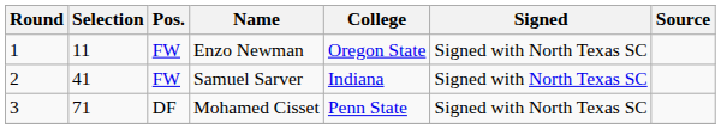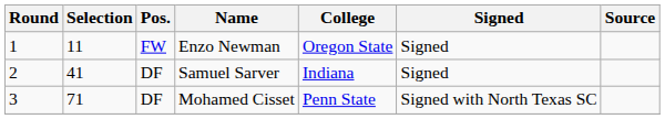Enzo Newman | Signed: Signed with North Texas SC -> Signed
Samuel Sarver | Pos.: FW -> DF
Samuel Sarver | Signed: Signed with North Texas SC -> Signed
